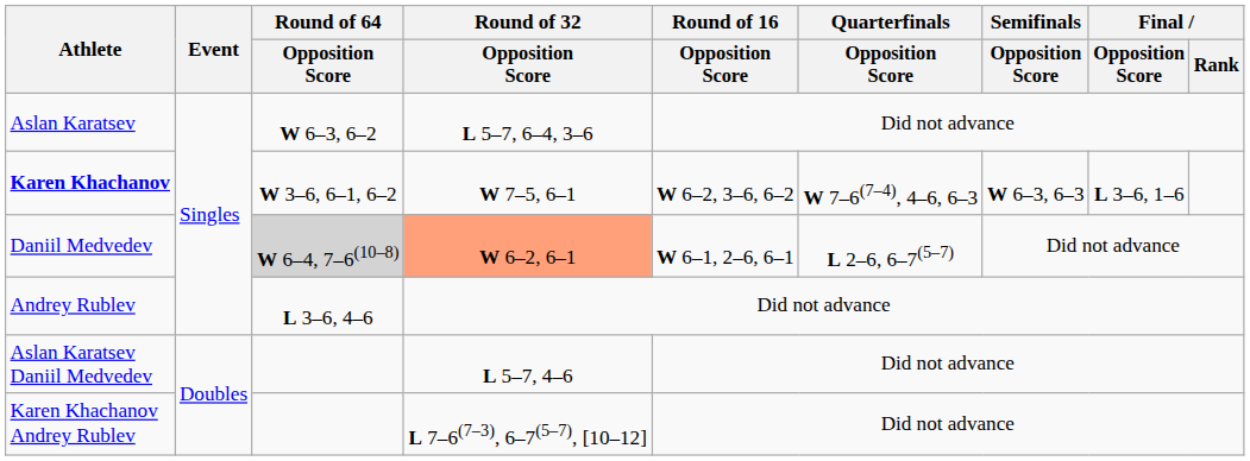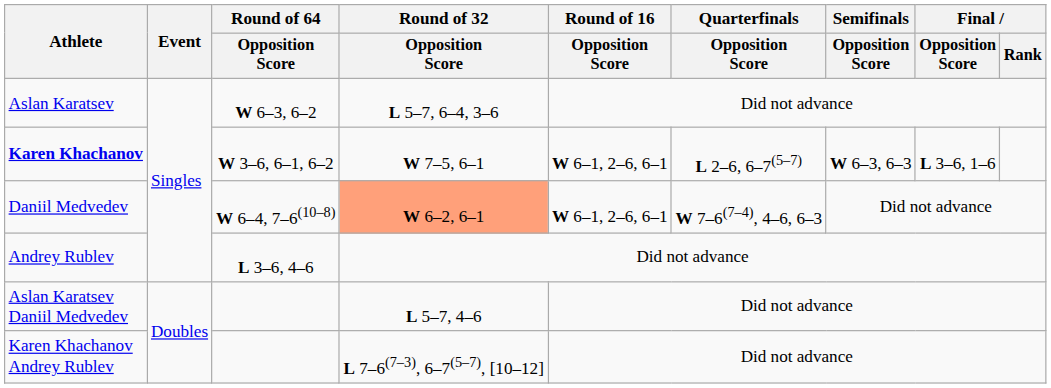Karen Khachanov | Round of 16 / Opposition Score: W 6–2, 3–6, 6–2 -> W 6–1, 2–6, 6–1
Karen Khachanov | Quarterfinals / Opposition Score: W 7–6(7–4), 4–6, 6–3 -> L 2–6, 6–7(5–7)
Daniil Medvedev | Round of 64 / Opposition Score: lightgrey background -> no background
Daniil Medvedev | Quarterfinals / Opposition Score: L 2–6, 6–7(5–7) -> W 7–6(7–4), 4–6, 6–3
